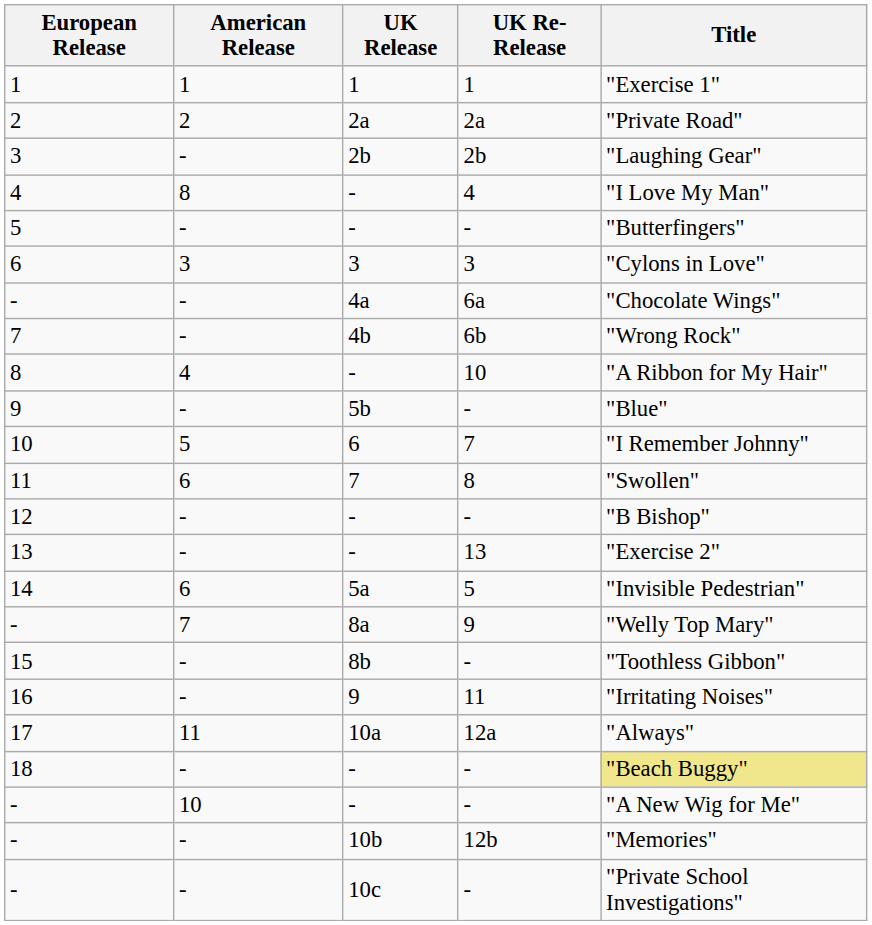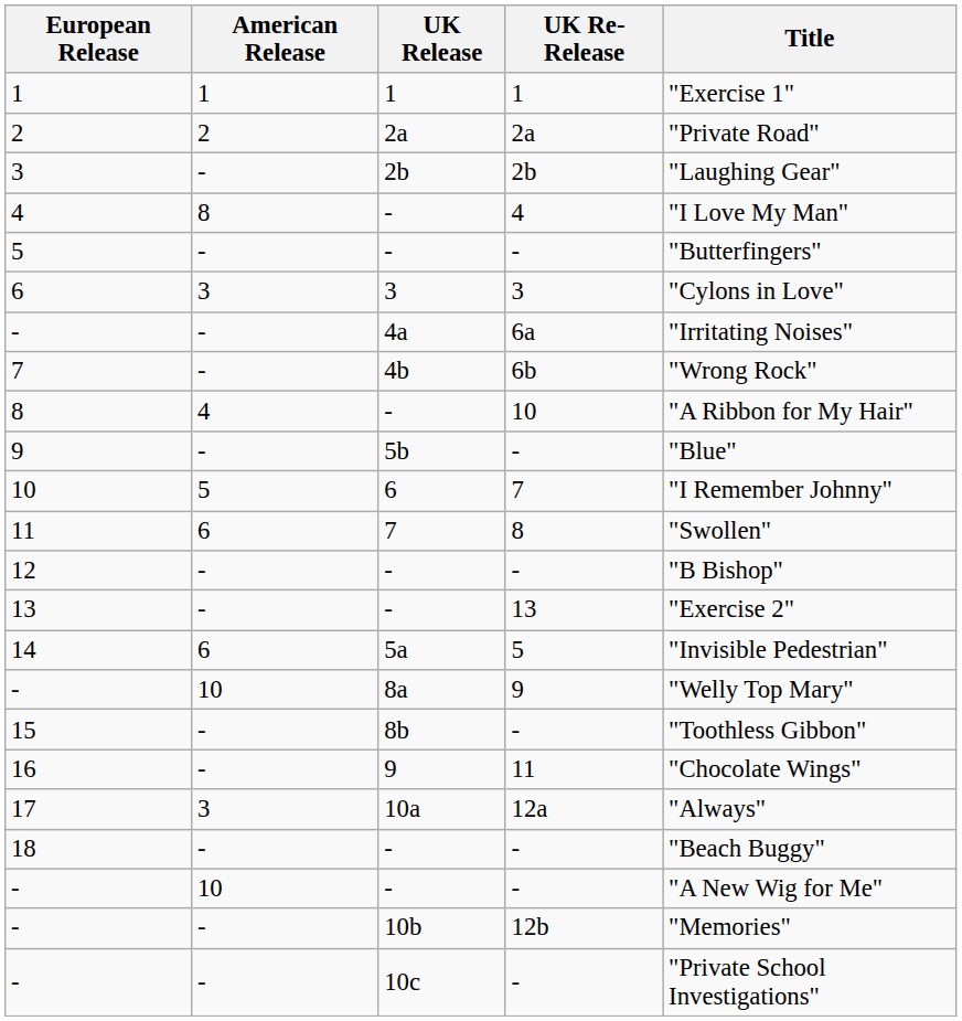- / 4a | Title: "Chocolate Wings" -> "Irritating Noises"
- / 8a | American Release: 7 -> 10
16 | Title: "Irritating Noises" -> "Chocolate Wings"
17 | American Release: 11 -> 3
18 | Title: khaki background -> no background
